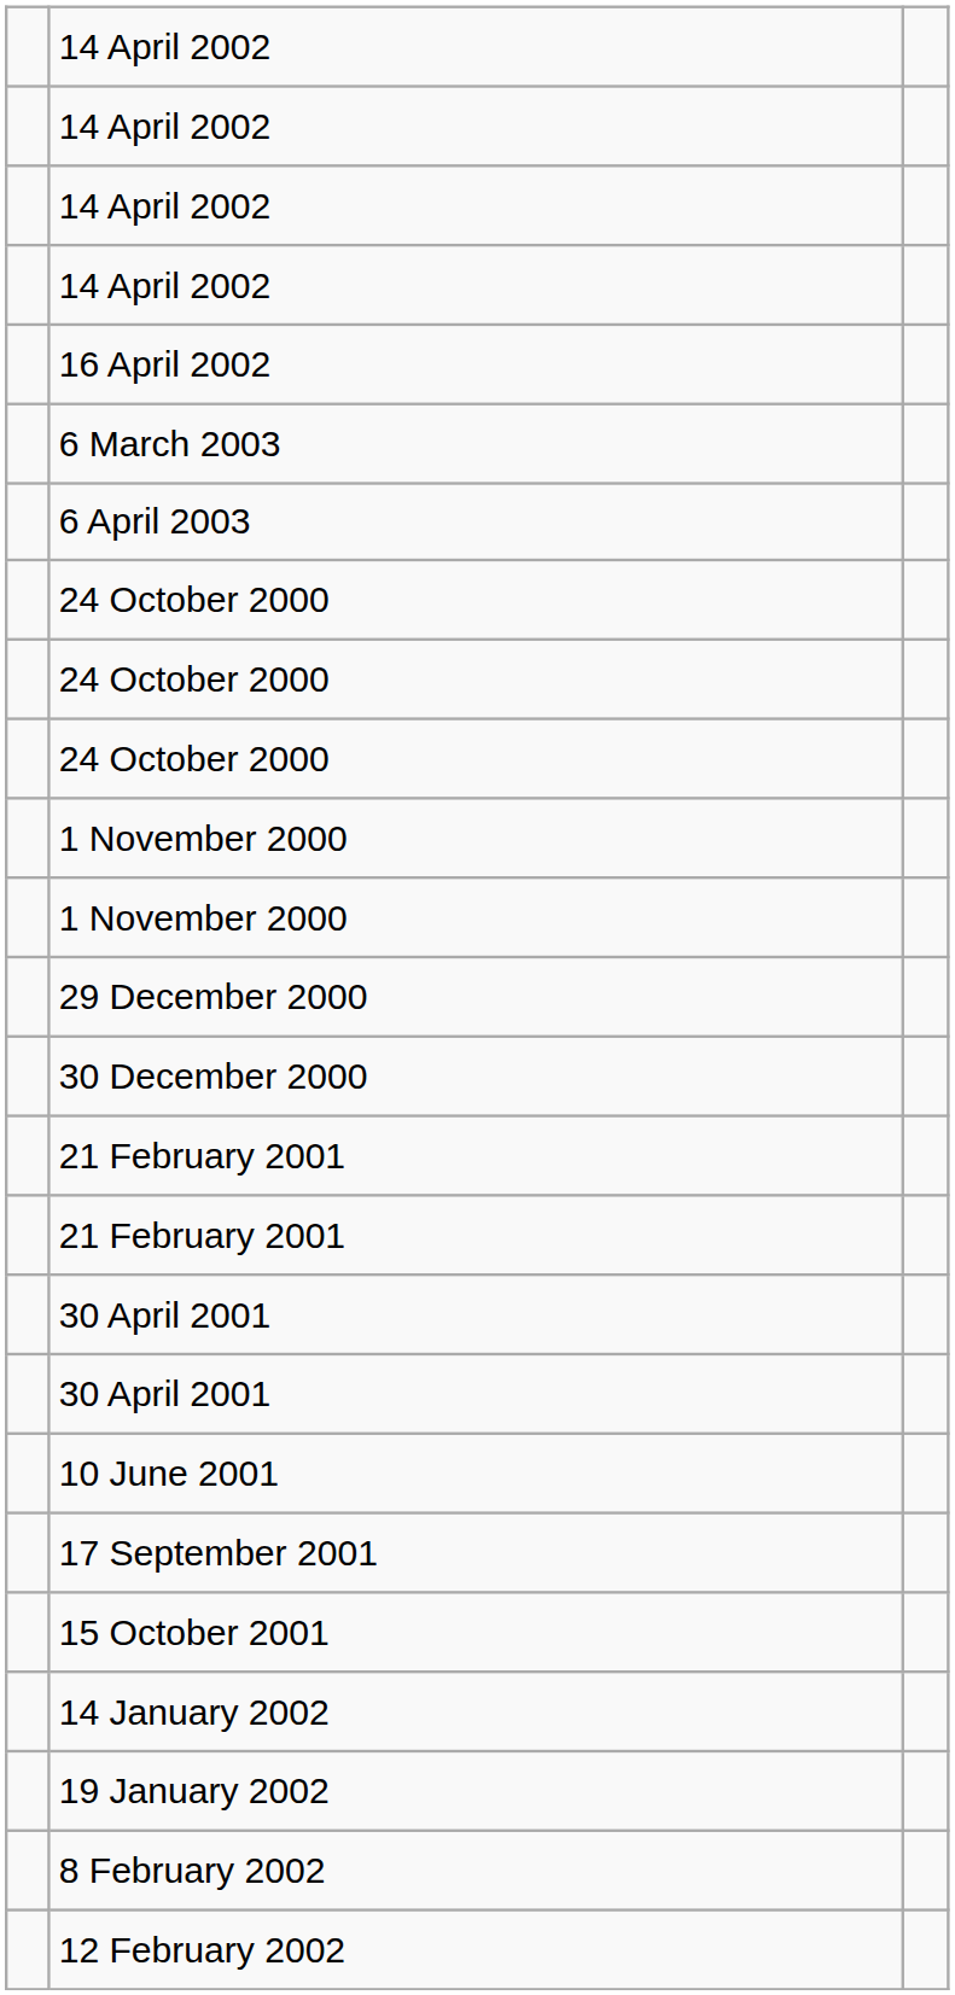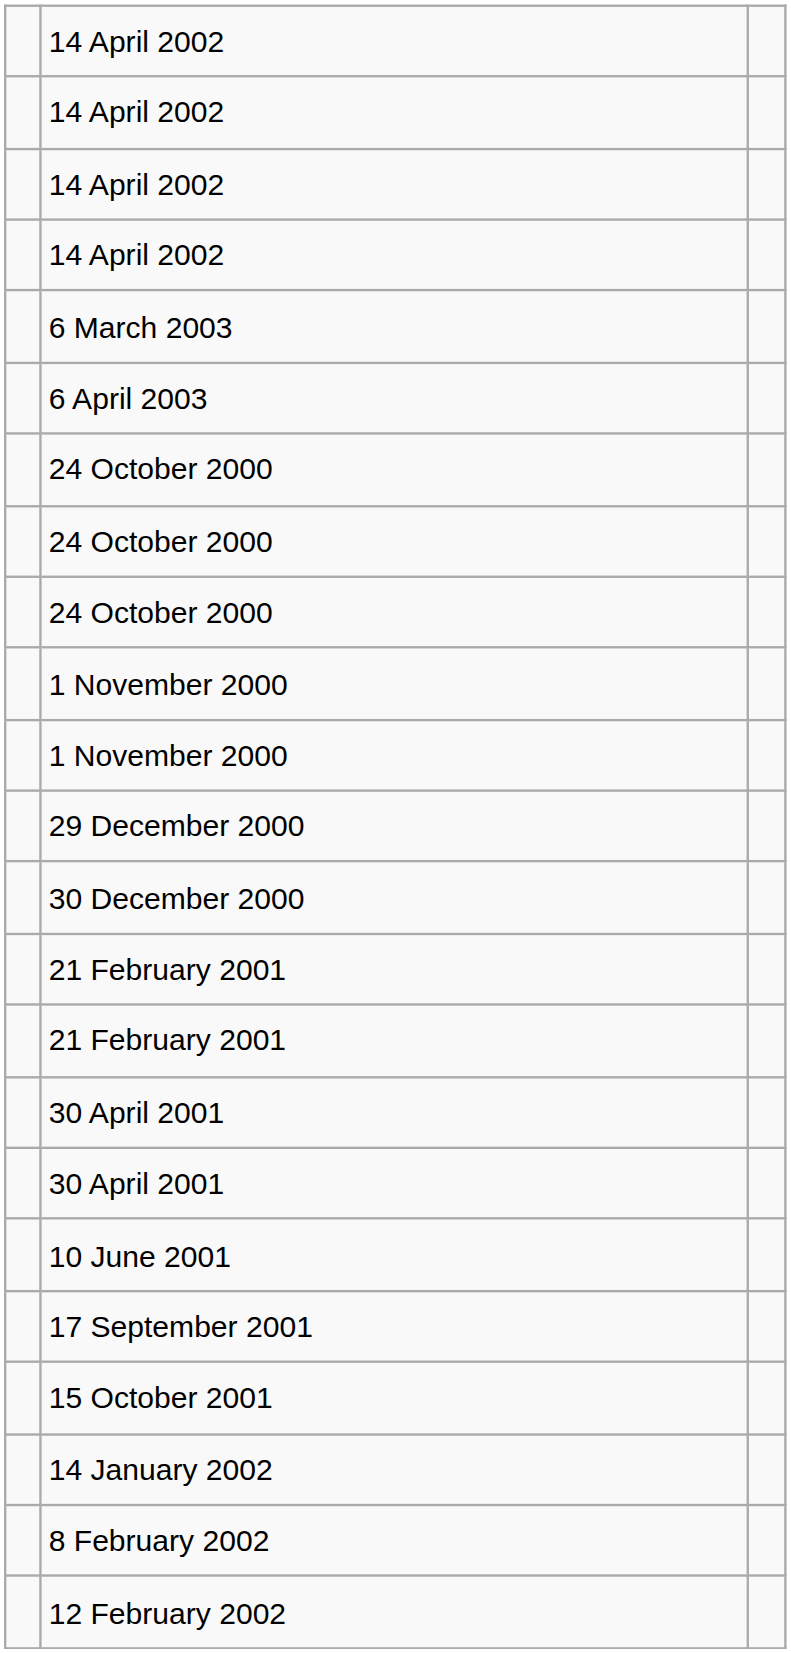- row: 16 April 2002
- row: 19 January 2002
